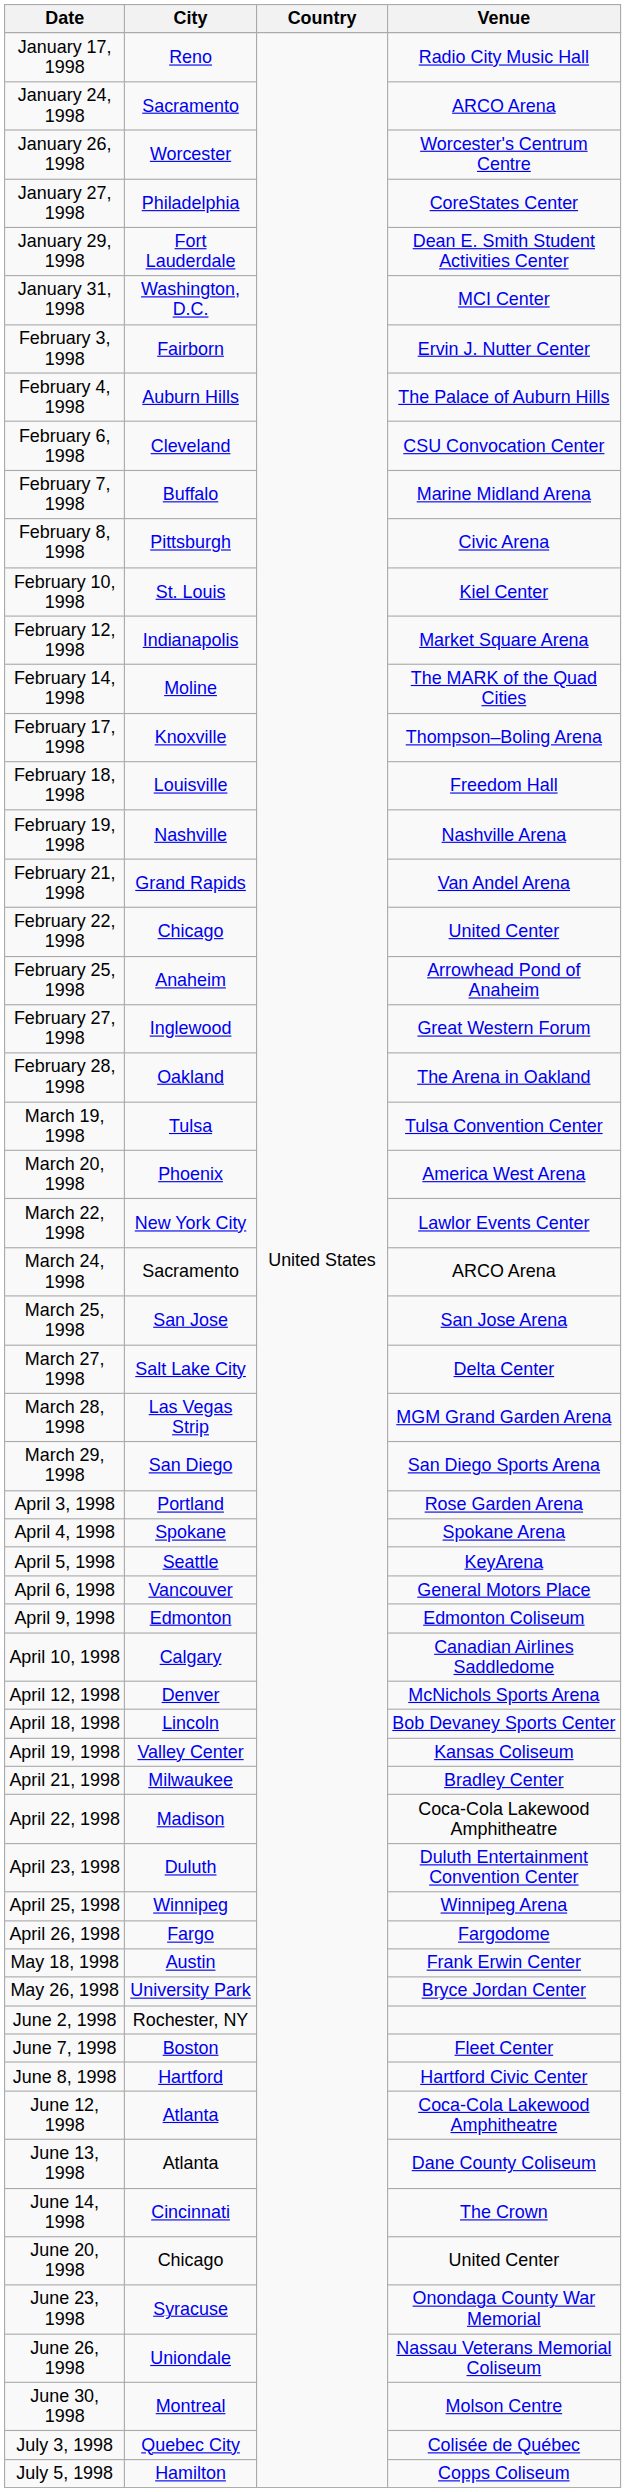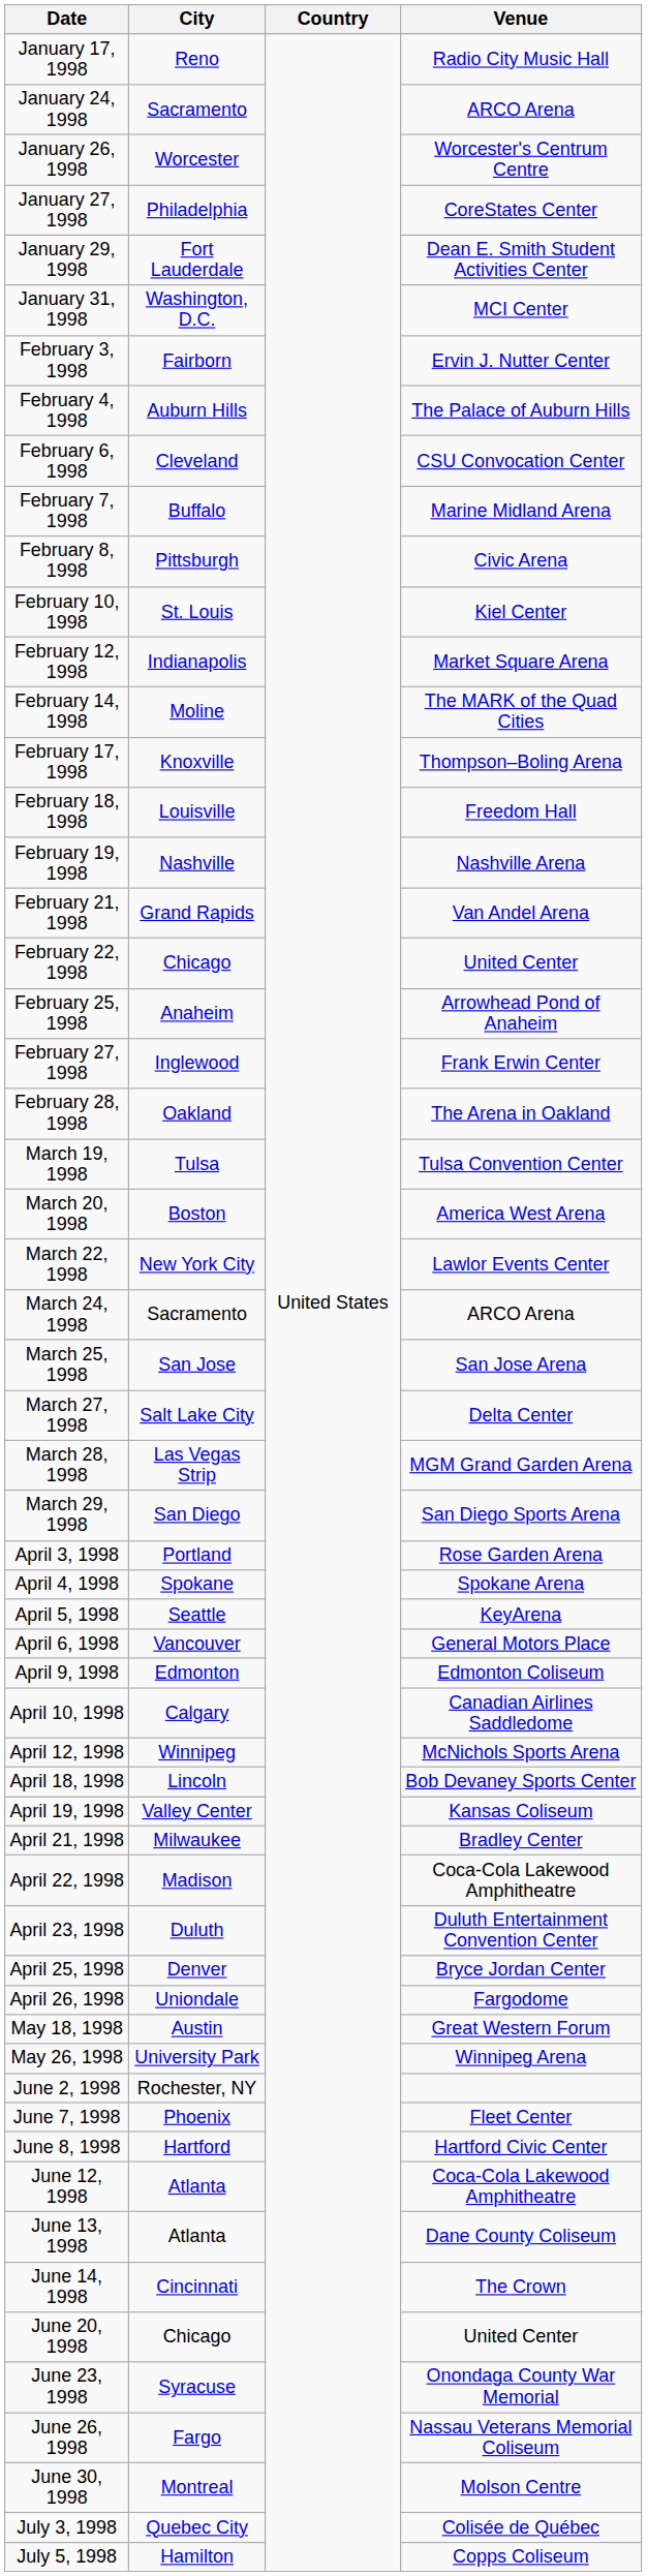February 27, 1998 | Venue: Great Western Forum -> Frank Erwin Center
March 20, 1998 | City: Phoenix -> Boston
April 12, 1998 | City: Denver -> Winnipeg
April 25, 1998 | City: Winnipeg -> Denver
April 25, 1998 | Venue: Winnipeg Arena -> Bryce Jordan Center
April 26, 1998 | City: Fargo -> Uniondale
May 18, 1998 | Venue: Frank Erwin Center -> Great Western Forum
May 26, 1998 | Venue: Bryce Jordan Center -> Winnipeg Arena
June 7, 1998 | City: Boston -> Phoenix
June 26, 1998 | City: Uniondale -> Fargo
